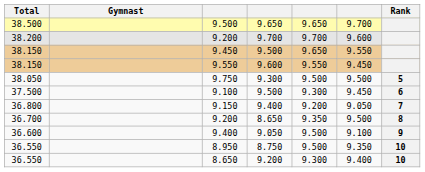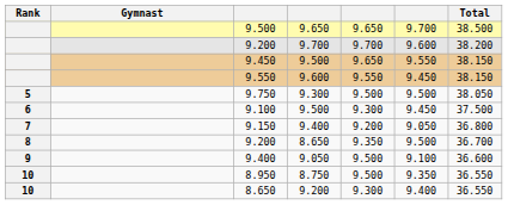columns swapped: Rank <-> Total
